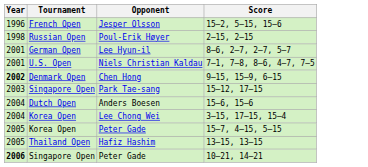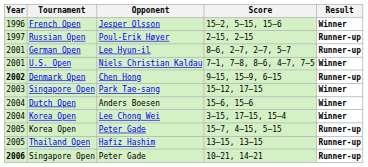+ column: Result | Winner | Runner-up | Runner-up | Winner | Runner-up | Winner | Winner | Winner | Runner-up | Runner-up | Runner-up
Poul-Erik Høyer | Year: 1998 -> 1997
